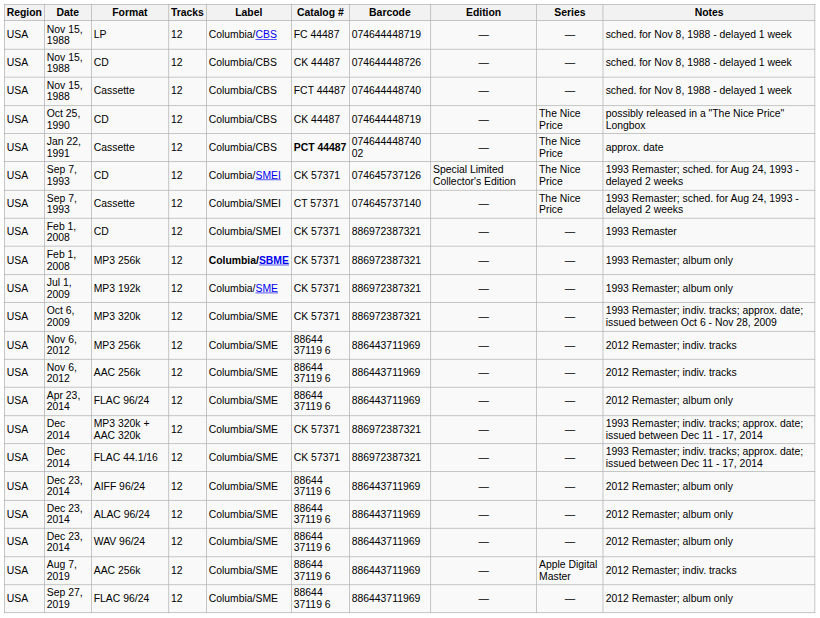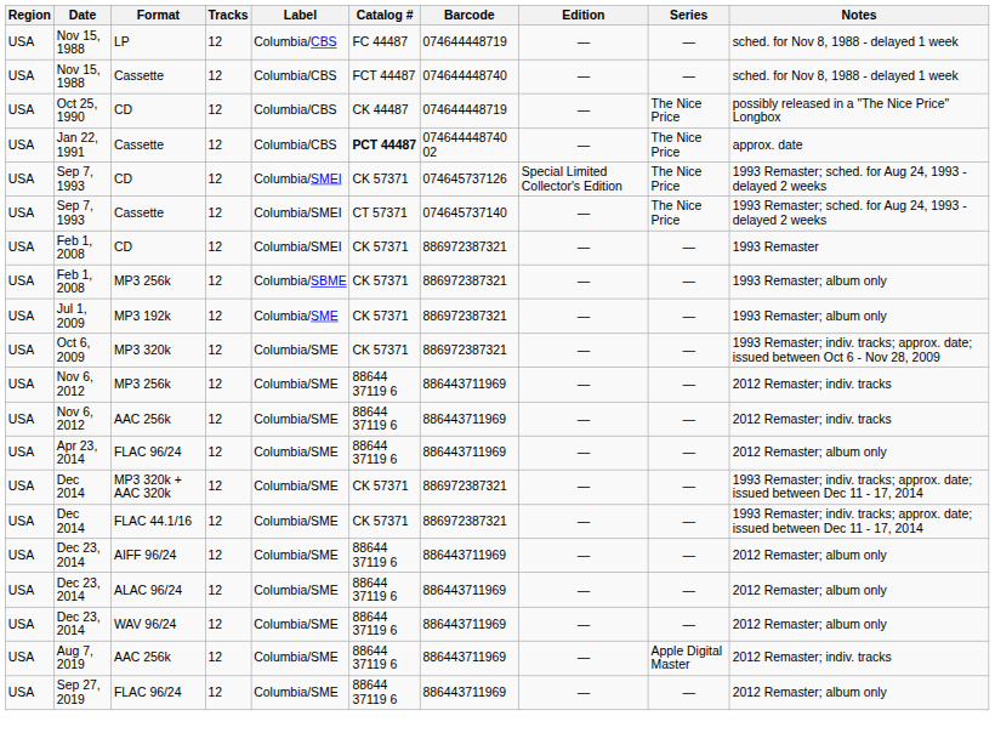- row: USA | Nov 15, 1988 | CD | 12 | Columbia/CBS | CK 44487 | 074644448726 | — | — | sched. for Nov 8, 1988 - delayed 1 week
Feb 1, 2008 / MP3 256k | Label: bold -> normal
